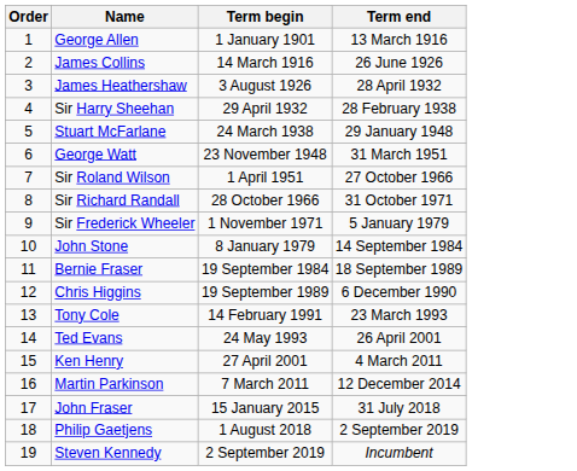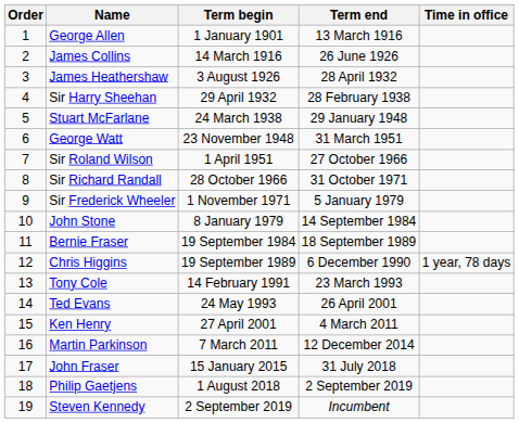+ column: Time in office | 1 year, 78 days
